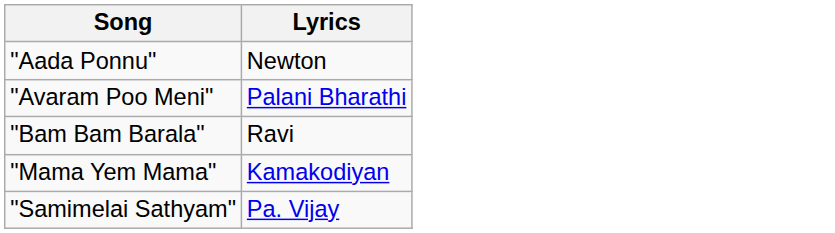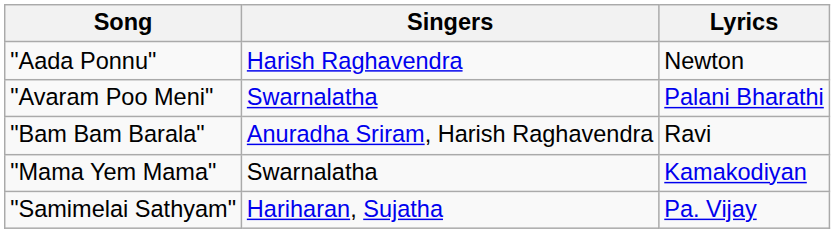+ column: Singers | Harish Raghavendra | Swarnalatha | Anuradha Sriram, Harish Raghavendra | Swarnalatha | Hariharan, Sujatha
